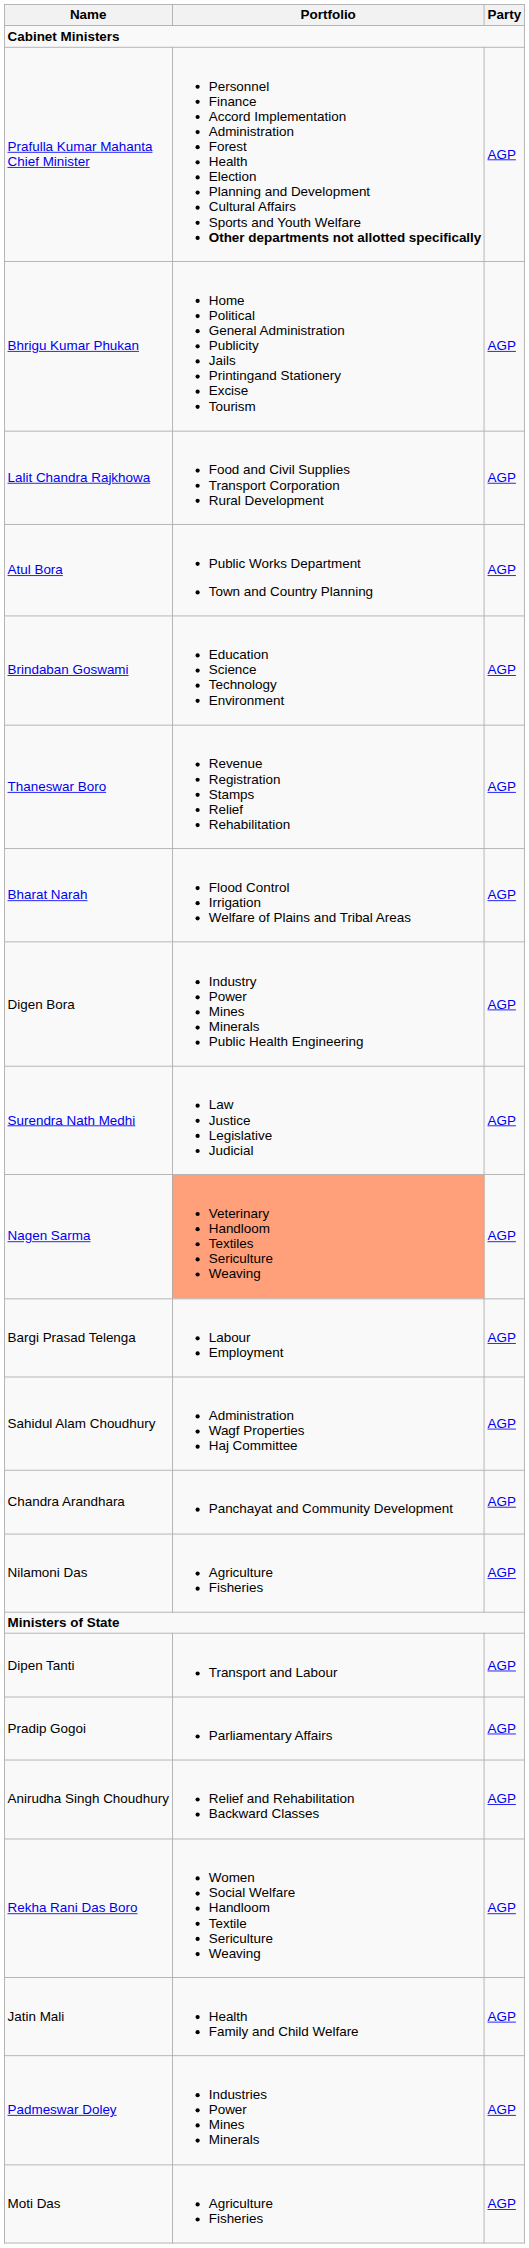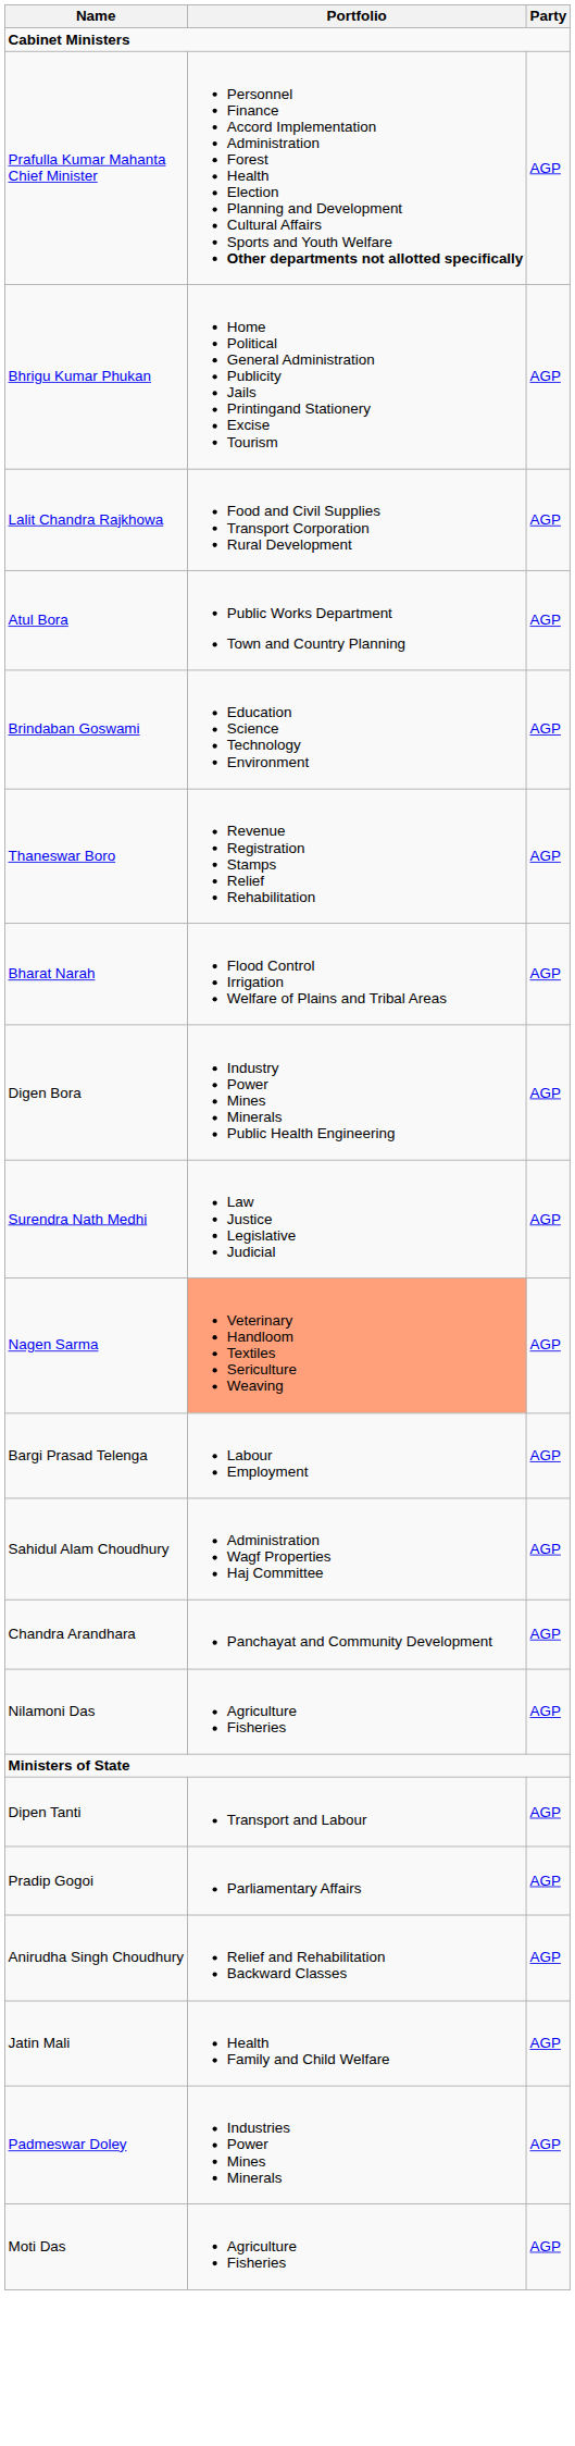- row: Rekha Rani Das Boro | Women Social Welfare Handloom Textile Sericulture Weaving | AGP
